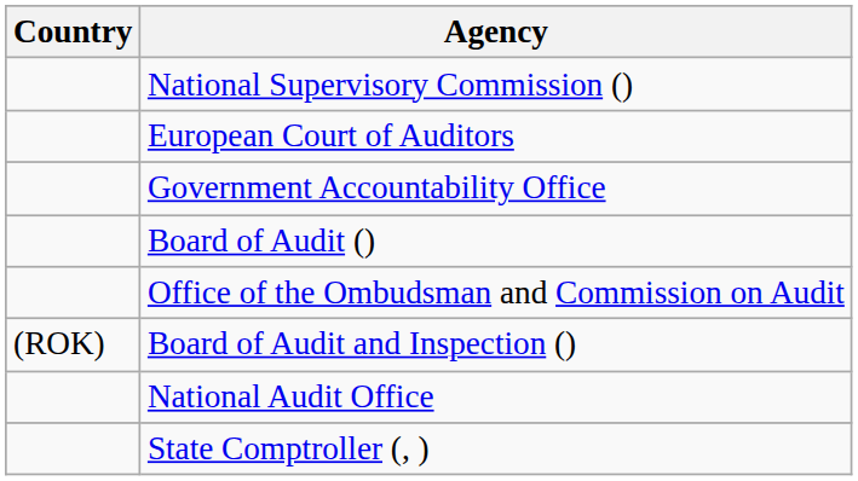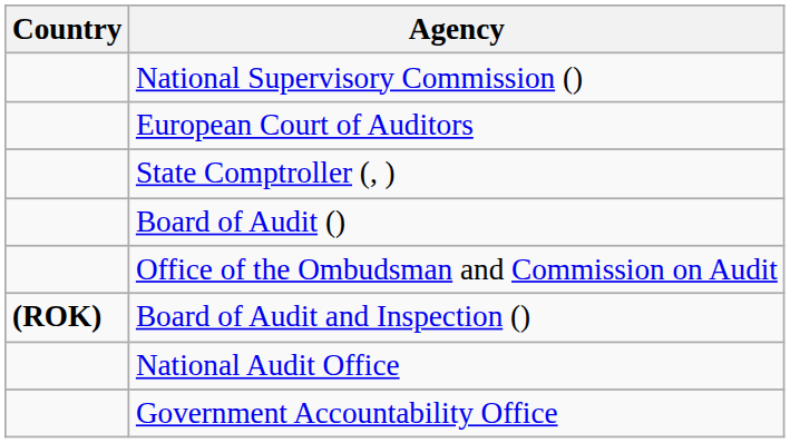rows swapped: State Comptroller (, ) <-> Government Accountability Office
Board of Audit and Inspection () | Country: normal -> bold
